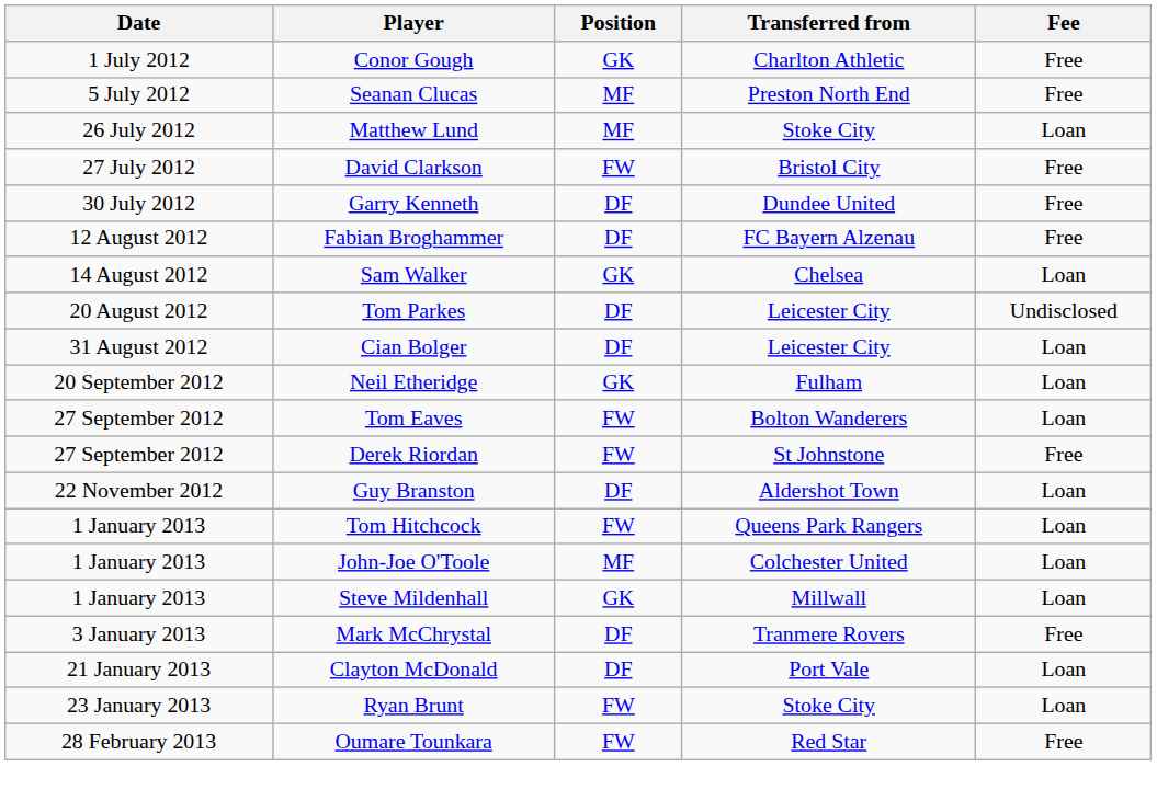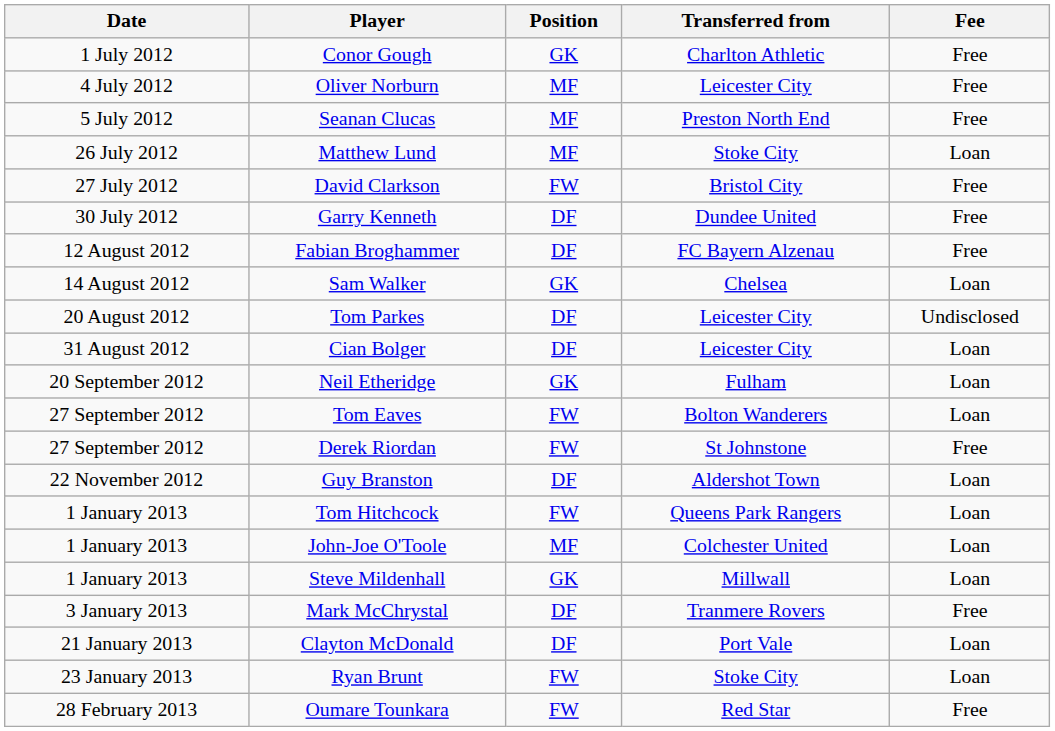+ row: 4 July 2012 | Oliver Norburn | MF | Leicester City | Free
